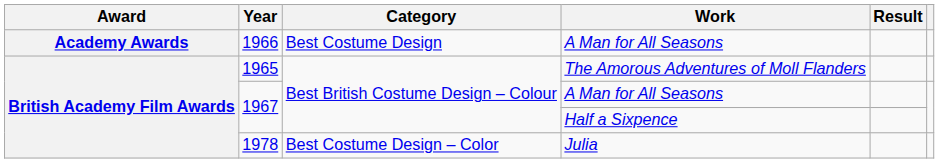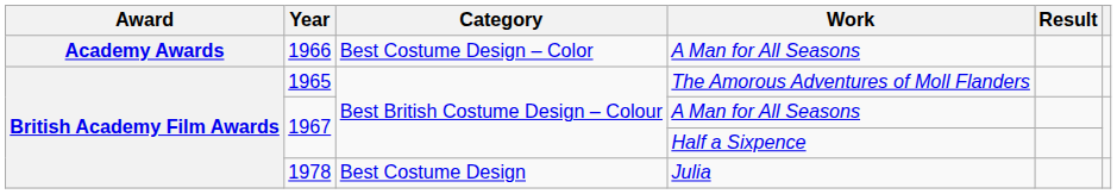1966 | Category: Best Costume Design -> Best Costume Design – Color
1978 | Category: Best Costume Design – Color -> Best Costume Design
